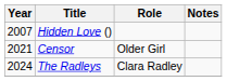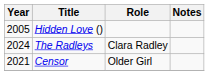Hidden Love () | Year: 2007 -> 2005
rows swapped: Censor <-> The Radleys
